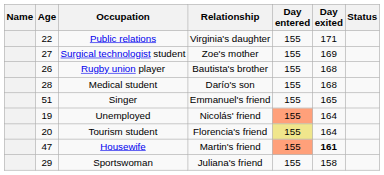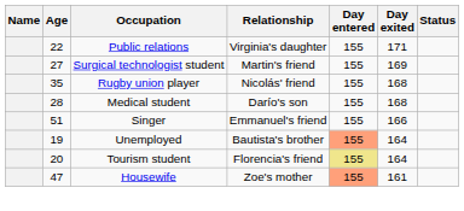Surgical technologist student | Relationship: Zoe's mother -> Martin's friend
Rugby union player | Age: 26 -> 35
Rugby union player | Relationship: Bautista's brother -> Nicolás' friend
Singer | Day exited: 165 -> 166
Unemployed | Relationship: Nicolás' friend -> Bautista's brother
Housewife | Relationship: Martin's friend -> Zoe's mother
Housewife | Day exited: bold -> normal
- row: 29 | Sportswoman | Juliana's friend | 155 | 158
